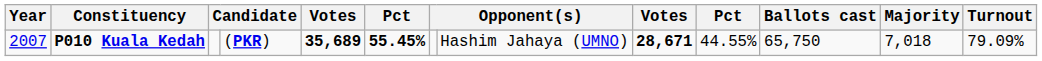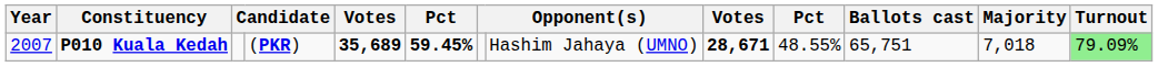P010 Kuala Kedah | column 6: 55.45% -> 59.45%
P010 Kuala Kedah | column 10: 44.55% -> 48.55%
P010 Kuala Kedah | Ballots cast: 65,750 -> 65,751
P010 Kuala Kedah | Turnout: no background -> lightgreen background
